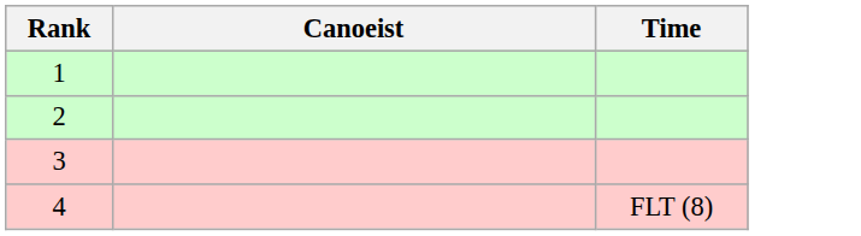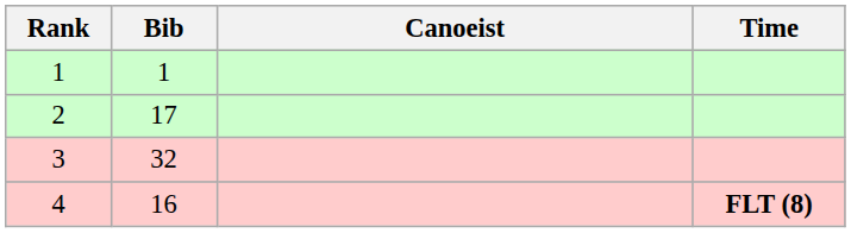+ column: Bib | 1 | 17 | 32 | 16
4 | Time: normal -> bold
